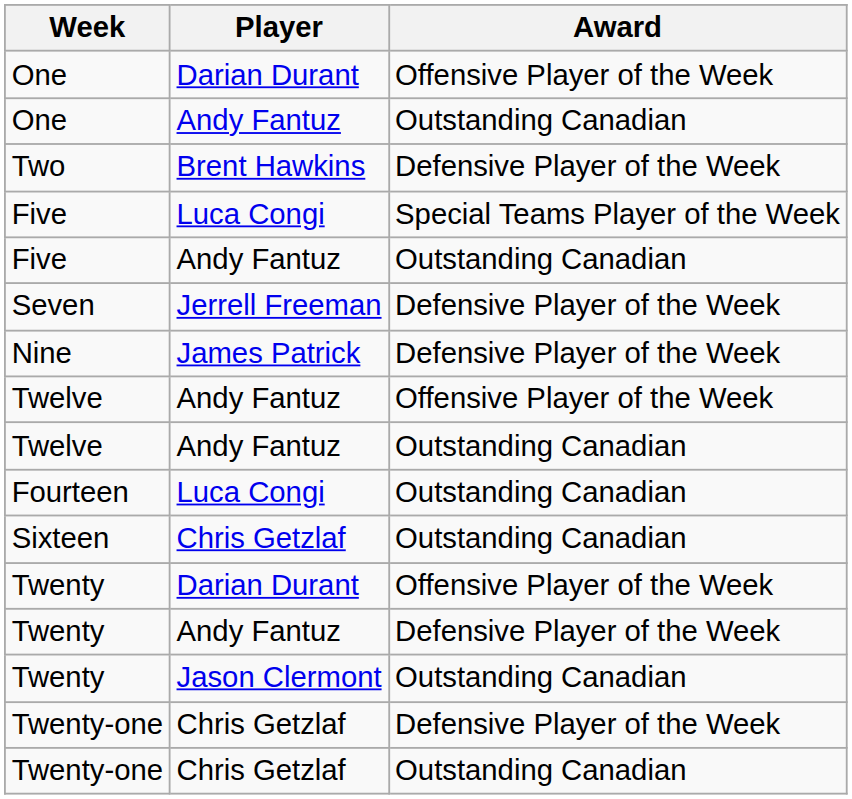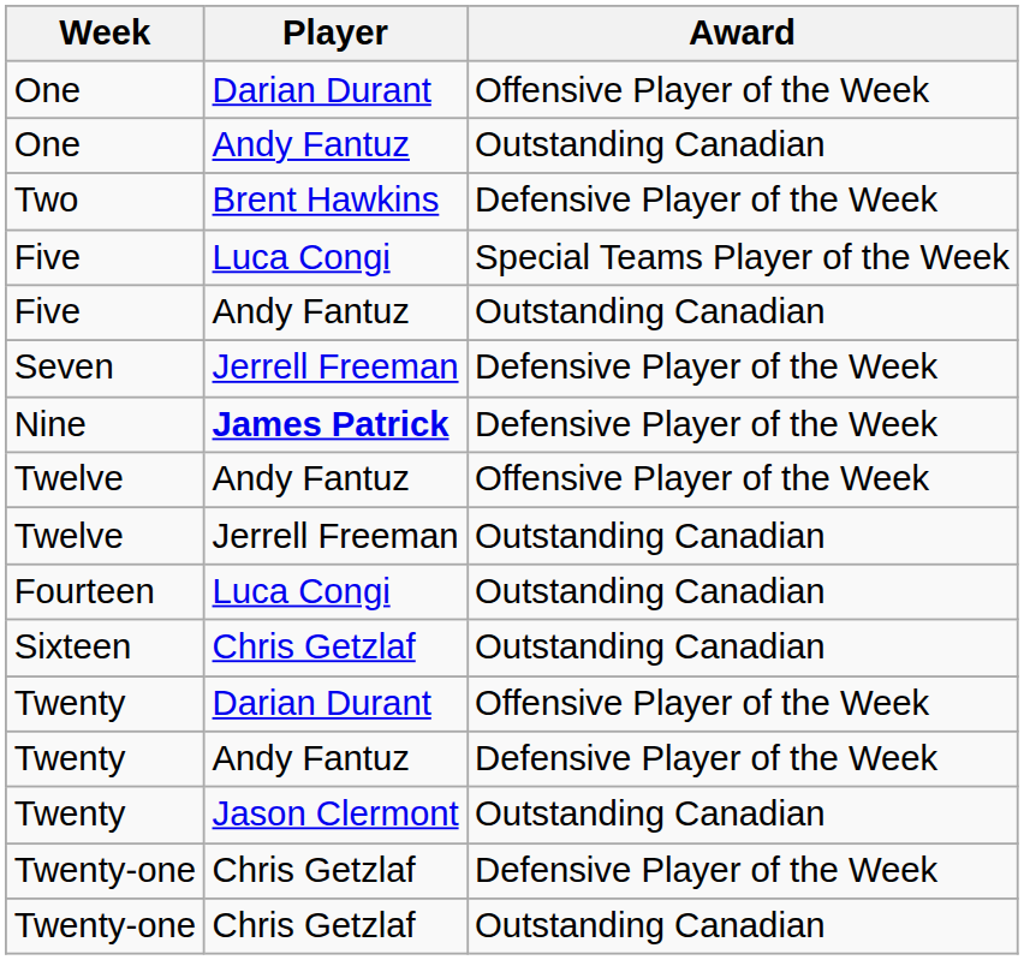Nine | Player: normal -> bold
Twelve / Outstanding Canadian | Player: Andy Fantuz -> Jerrell Freeman
